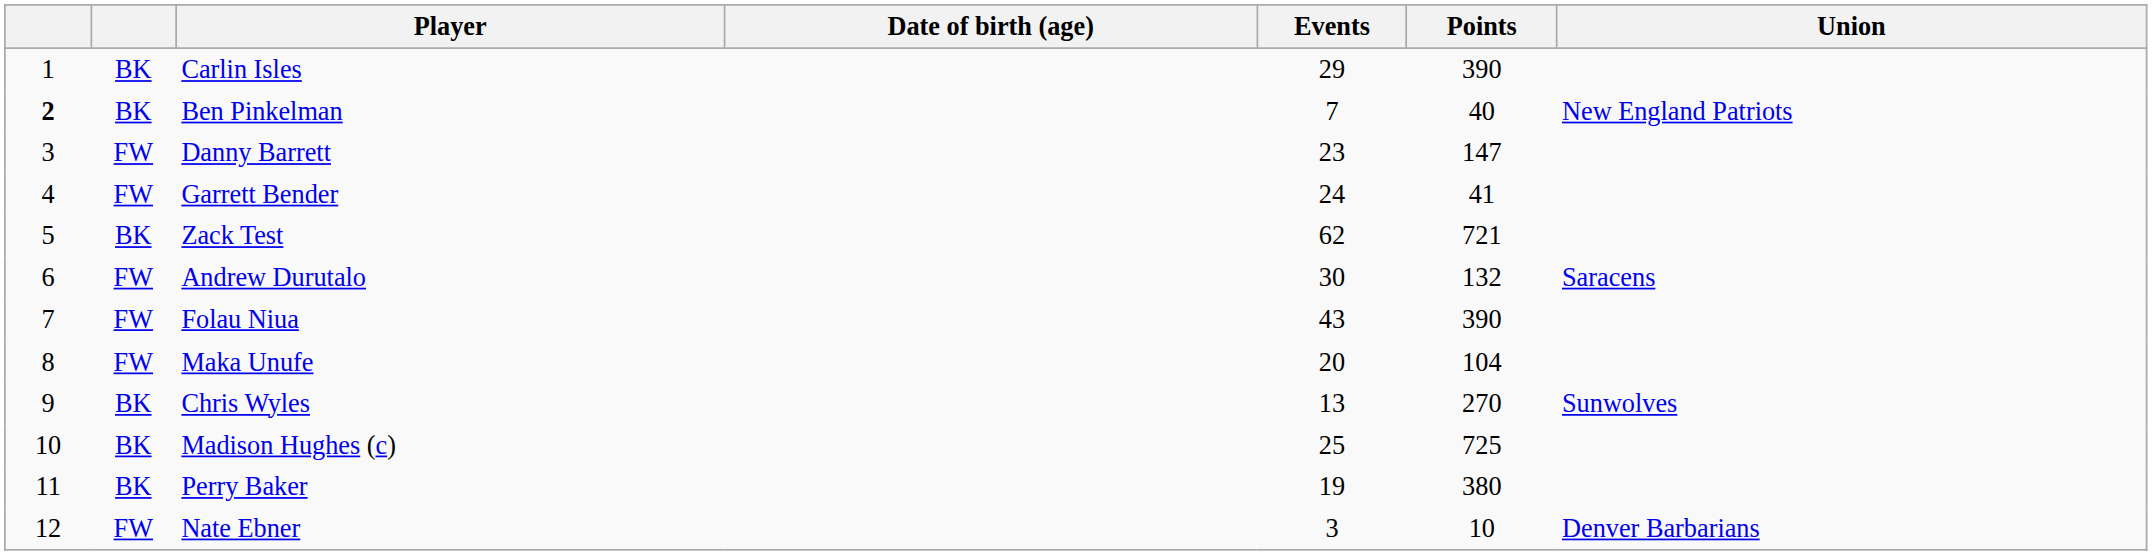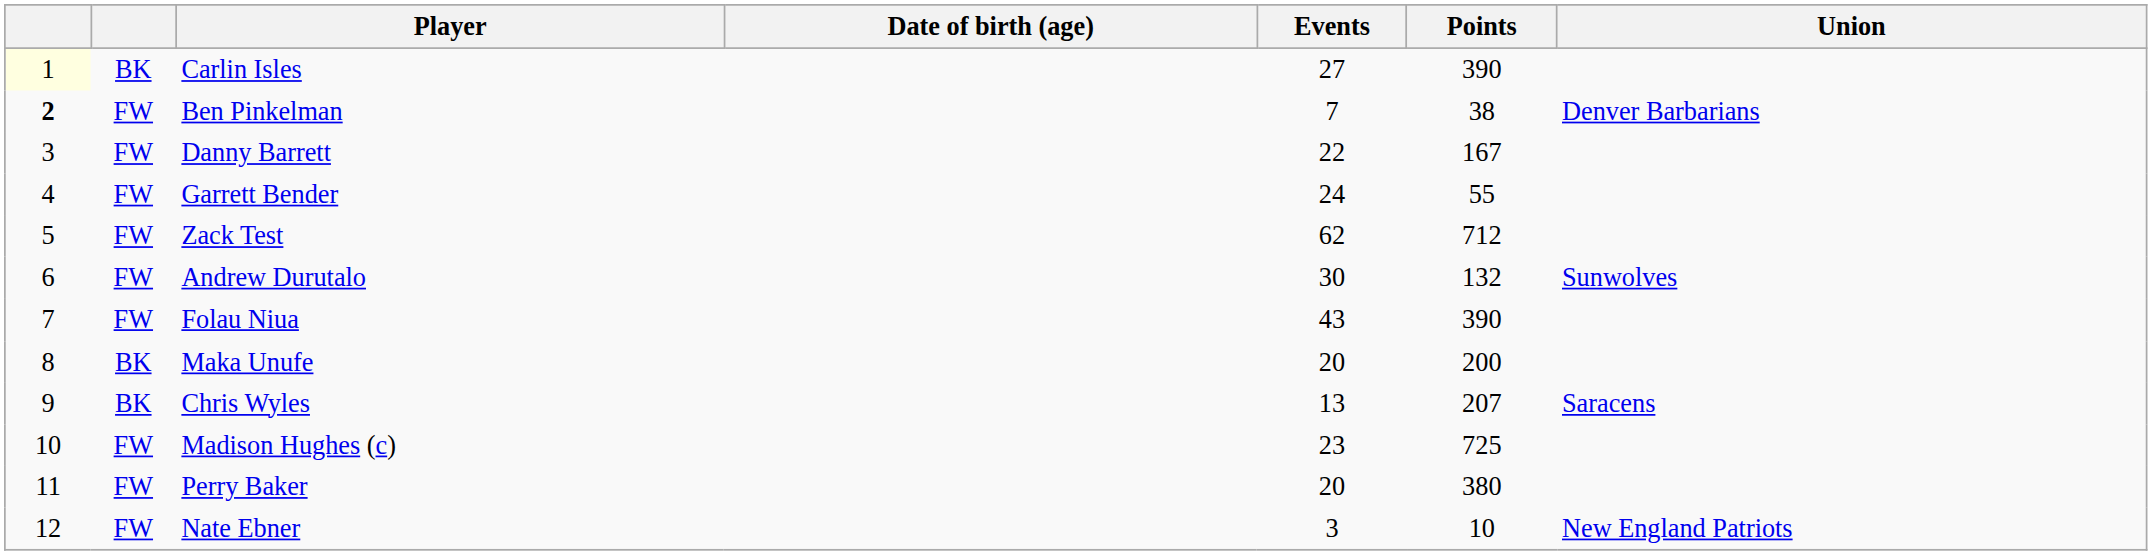Carlin Isles | column 1: no background -> lightyellow background
Carlin Isles | Events: 29 -> 27
Ben Pinkelman | column 2: BK -> FW
Ben Pinkelman | Points: 40 -> 38
Ben Pinkelman | Union: New England Patriots -> Denver Barbarians
Danny Barrett | Events: 23 -> 22
Danny Barrett | Points: 147 -> 167
Garrett Bender | Points: 41 -> 55
Zack Test | column 2: BK -> FW
Zack Test | Points: 721 -> 712
Andrew Durutalo | Union: Saracens -> Sunwolves
Maka Unufe | column 2: FW -> BK
Maka Unufe | Points: 104 -> 200
Chris Wyles | Points: 270 -> 207
Chris Wyles | Union: Sunwolves -> Saracens
Madison Hughes (c) | column 2: BK -> FW
Madison Hughes (c) | Events: 25 -> 23
Perry Baker | column 2: BK -> FW
Perry Baker | Events: 19 -> 20
Nate Ebner | Union: Denver Barbarians -> New England Patriots
